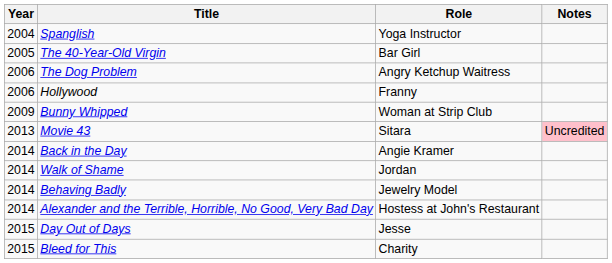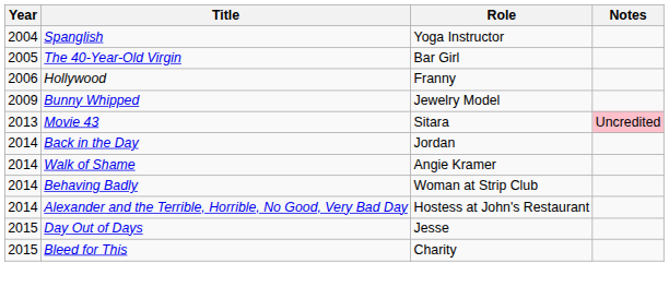- row: 2006 | The Dog Problem | Angry Ketchup Waitress
Bunny Whipped | Role: Woman at Strip Club -> Jewelry Model
Back in the Day | Role: Angie Kramer -> Jordan
Walk of Shame | Role: Jordan -> Angie Kramer
Behaving Badly | Role: Jewelry Model -> Woman at Strip Club
